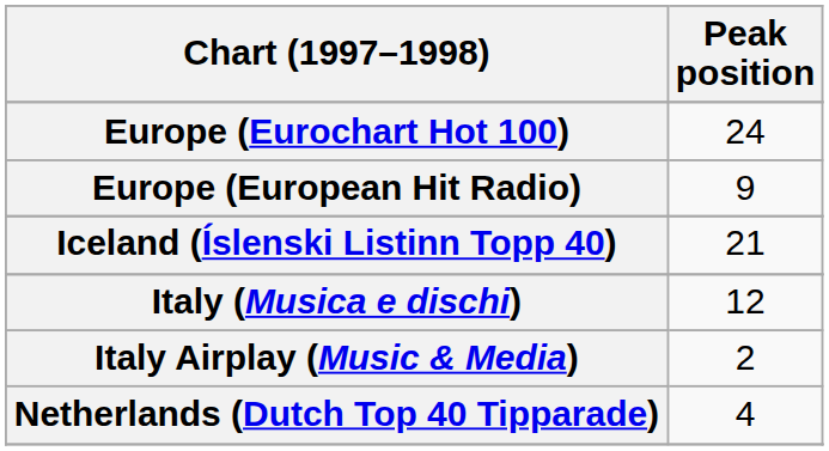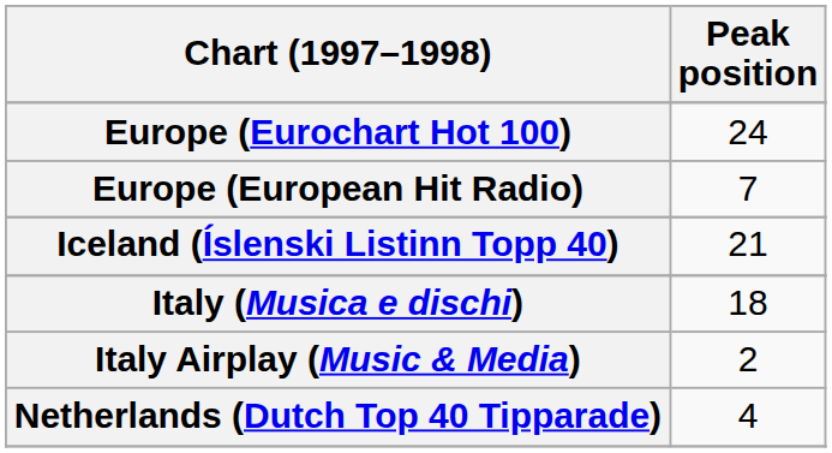Europe (European Hit Radio) | Peak position: 9 -> 7
Italy (Musica e dischi) | Peak position: 12 -> 18
